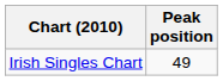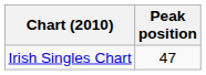Irish Singles Chart | Peak position: 49 -> 47
